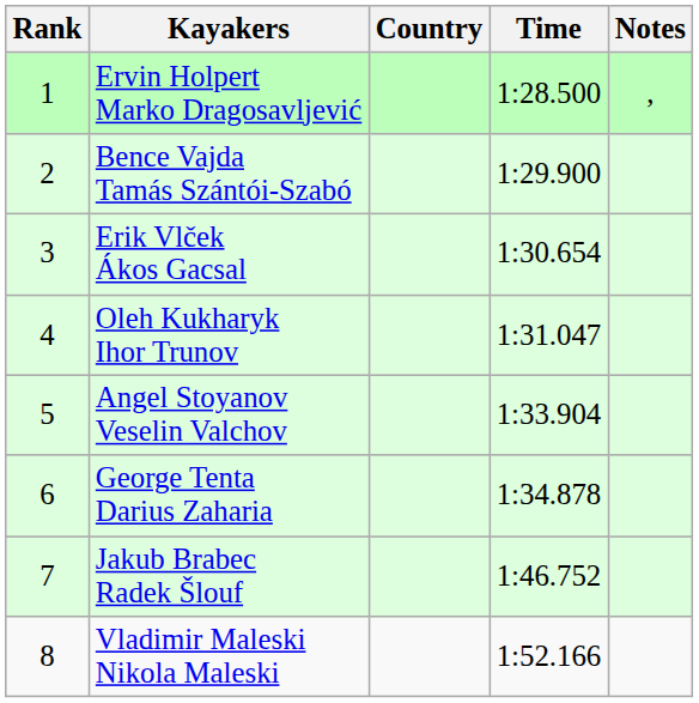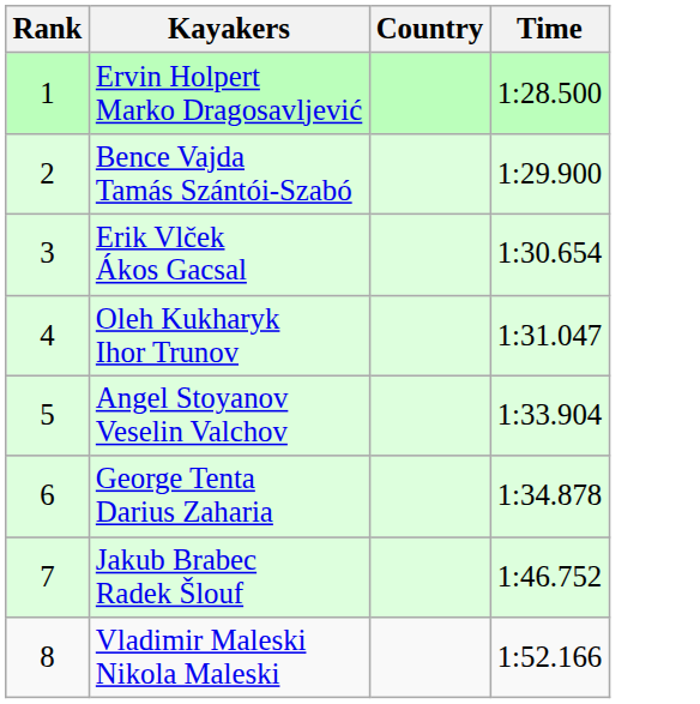- column: Notes | ,
